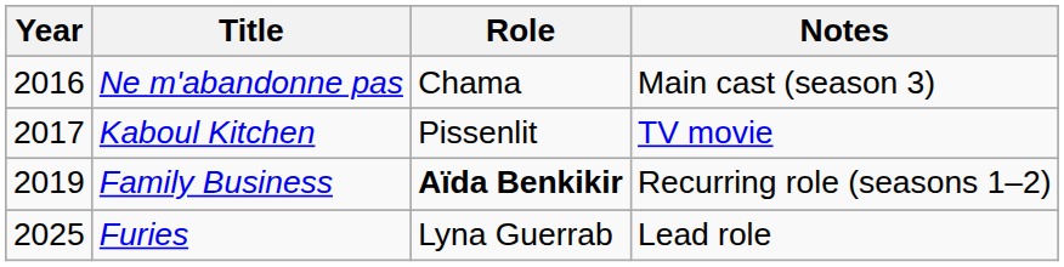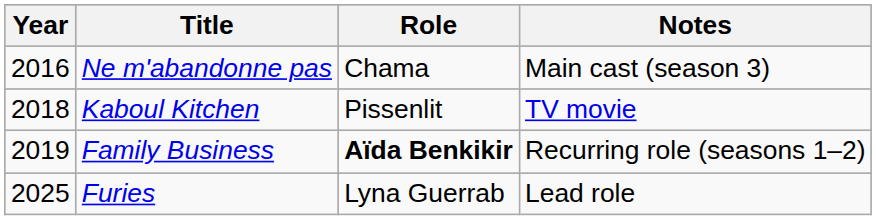Kaboul Kitchen | Year: 2017 -> 2018
